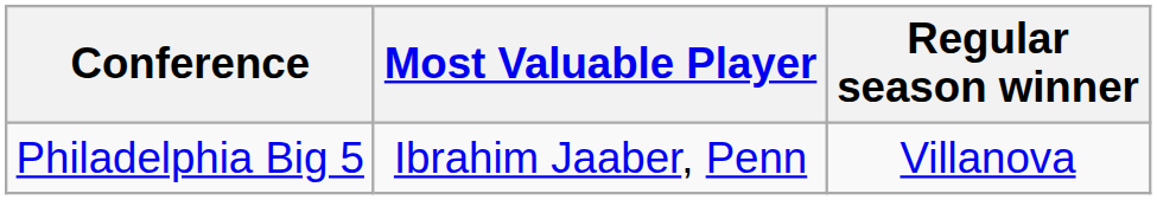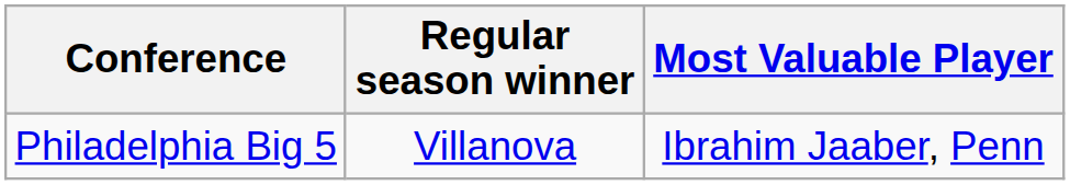columns swapped: Regular season winner <-> Most Valuable Player
